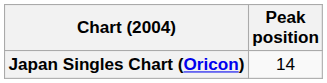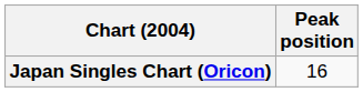Japan Singles Chart (Oricon) | Peak position: 14 -> 16
